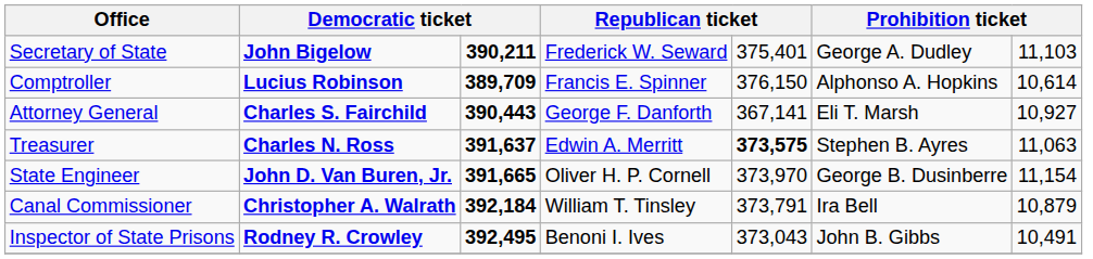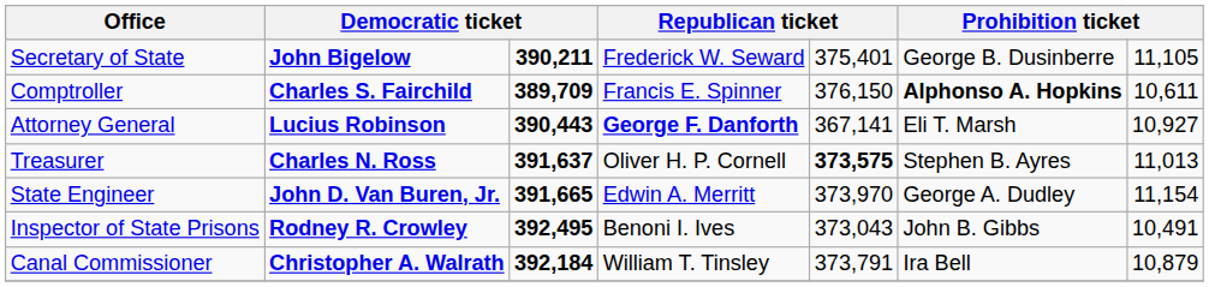Secretary of State | column 6: George A. Dudley -> George B. Dusinberre
Secretary of State | column 7: 11,103 -> 11,105
Comptroller | column 2: Lucius Robinson -> Charles S. Fairchild
Comptroller | column 6: normal -> bold
Comptroller | column 7: 10,614 -> 10,611
Attorney General | column 2: Charles S. Fairchild -> Lucius Robinson
Attorney General | column 4: normal -> bold
Treasurer | column 4: Edwin A. Merritt -> Oliver H. P. Cornell
Treasurer | column 7: 11,063 -> 11,013
State Engineer | column 4: Oliver H. P. Cornell -> Edwin A. Merritt
State Engineer | column 6: George B. Dusinberre -> George A. Dudley
rows swapped: Canal Commissioner <-> Inspector of State Prisons
